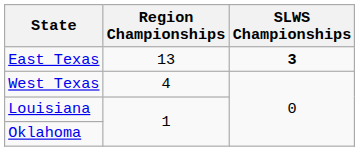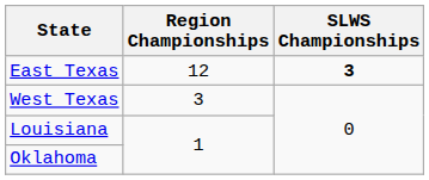East Texas | Region Championships: 13 -> 12
West Texas | Region Championships: 4 -> 3
